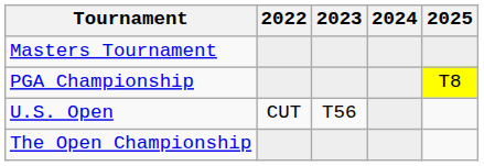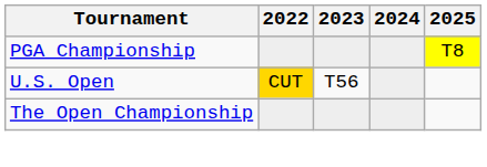- row: Masters Tournament
U.S. Open | 2022: no background -> gold background
